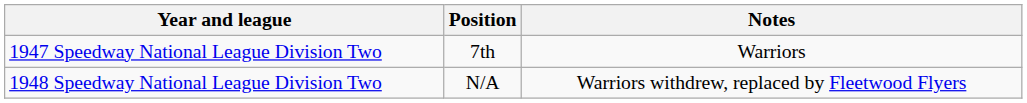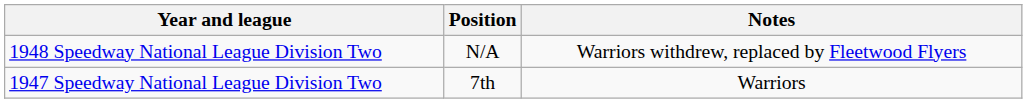rows swapped: 1947 Speedway National League Division Two <-> 1948 Speedway National League Division Two
